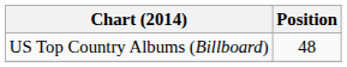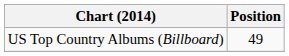US Top Country Albums (Billboard) | Position: 48 -> 49
